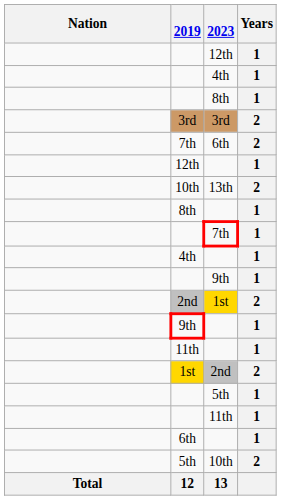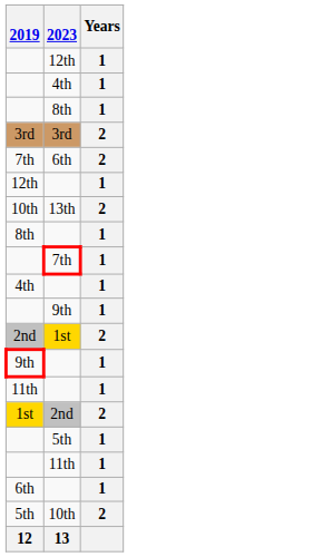- column: Nation | Total
